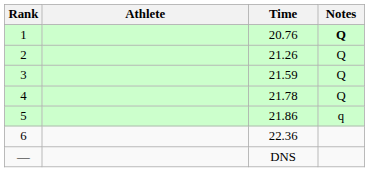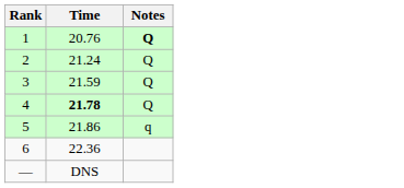- column: Athlete
2 | Time: 21.26 -> 21.24
4 | Time: normal -> bold
